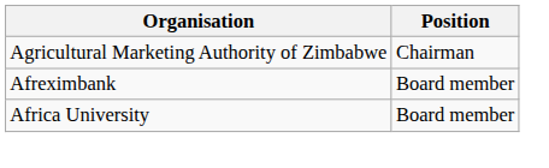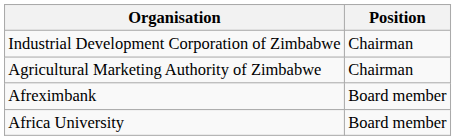+ row: Industrial Development Corporation of Zimbabwe | Chairman
